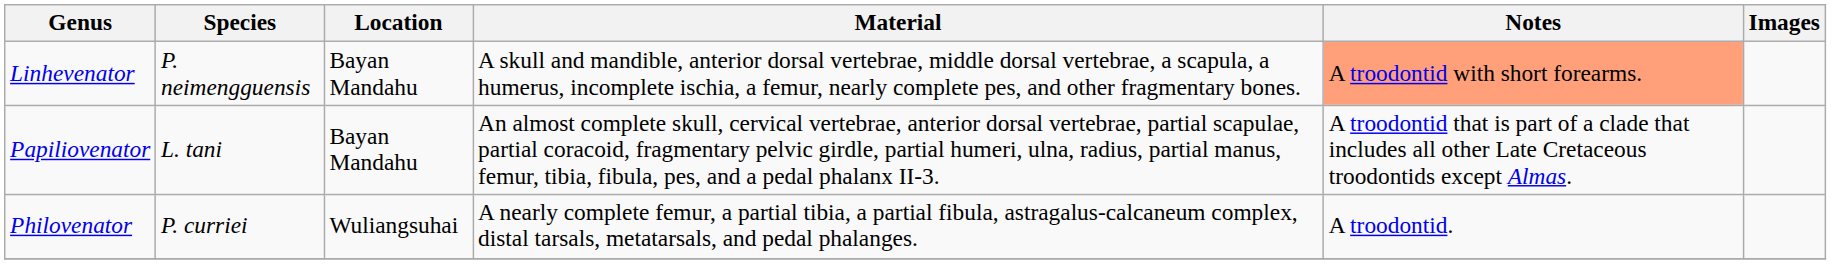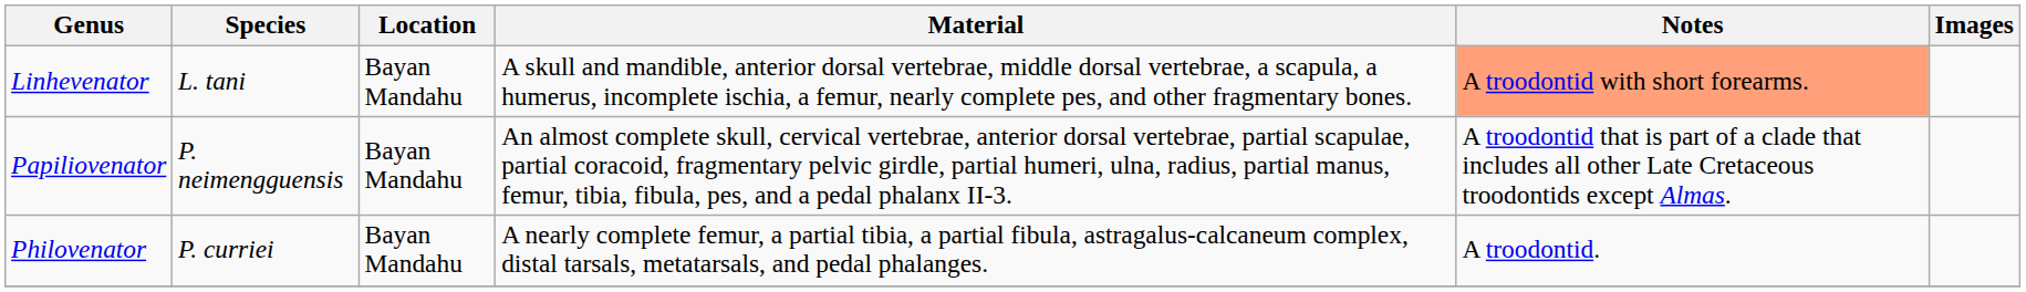Linhevenator | Species: P. neimengguensis -> L. tani
Papiliovenator | Species: L. tani -> P. neimengguensis
Philovenator | Location: Wuliangsuhai -> Bayan Mandahu
